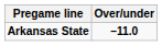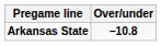Arkansas State | Over/under: –11.0 -> –10.8
